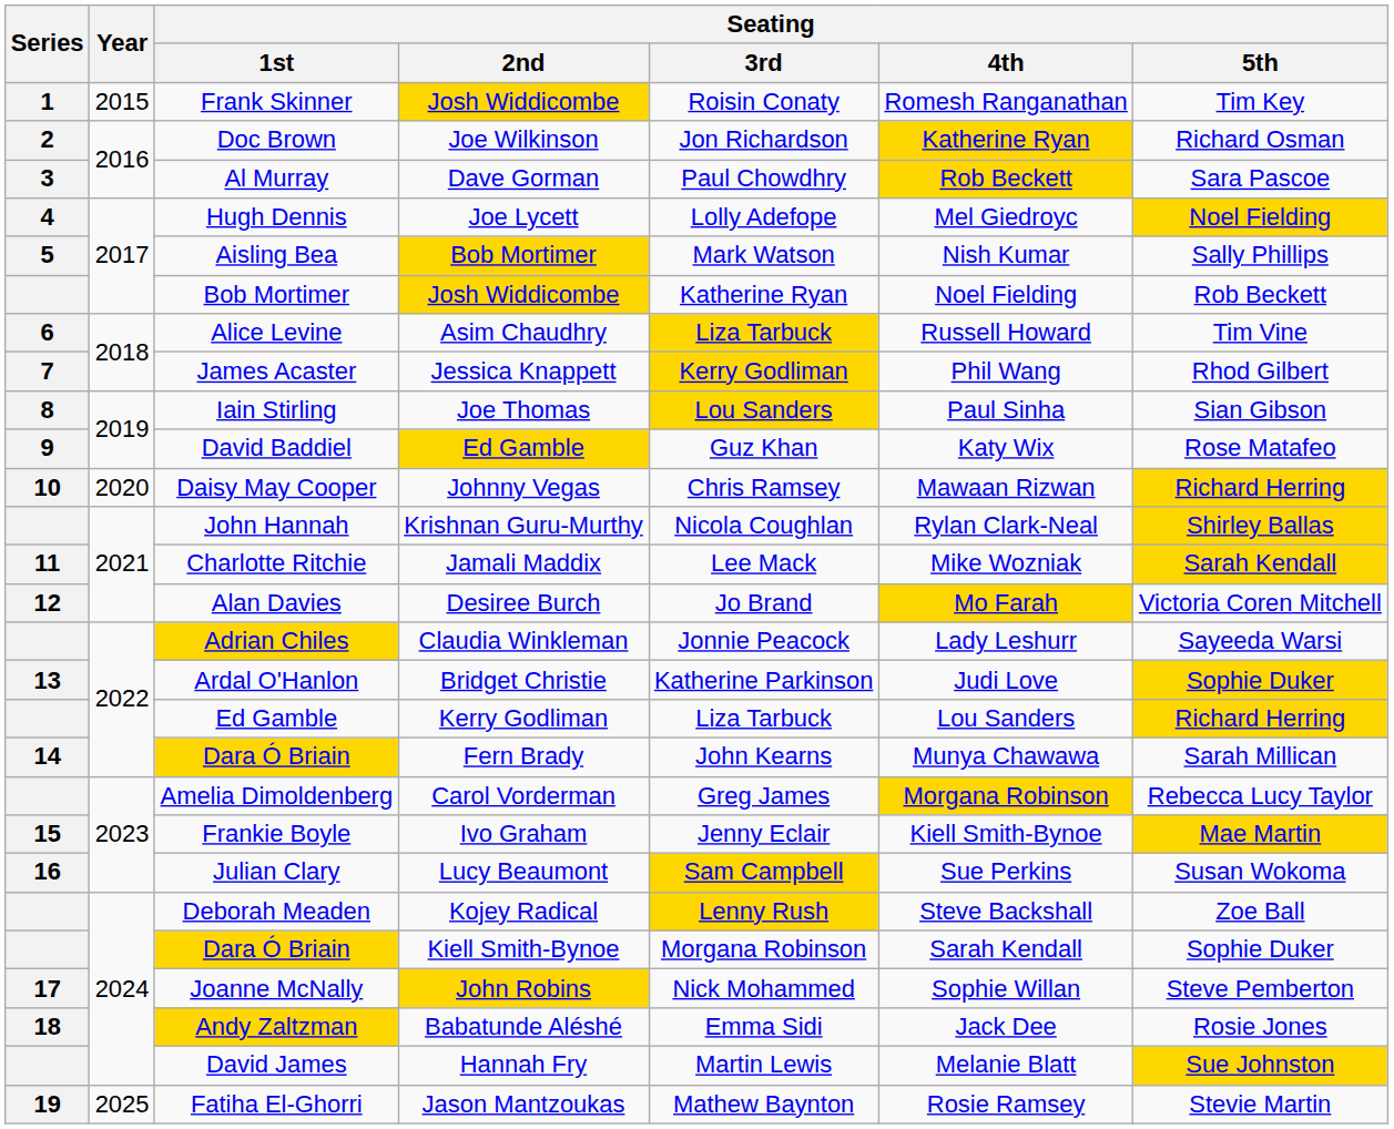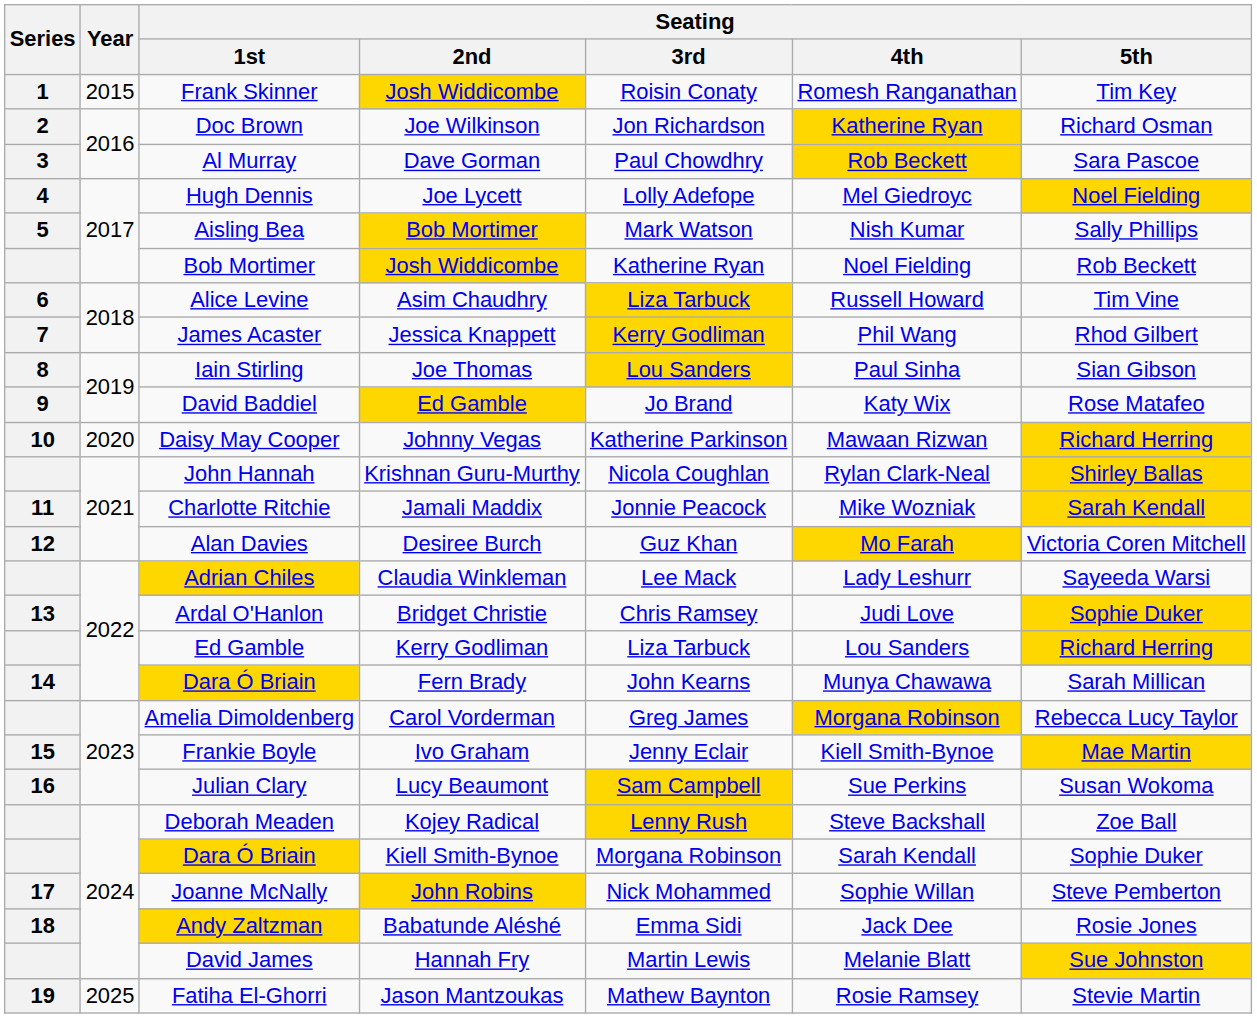David Baddiel | Seating / 3rd: Guz Khan -> Jo Brand
Daisy May Cooper | Seating / 3rd: Chris Ramsey -> Katherine Parkinson
Charlotte Ritchie | Seating / 3rd: Lee Mack -> Jonnie Peacock
Alan Davies | Seating / 3rd: Jo Brand -> Guz Khan
Adrian Chiles | Seating / 3rd: Jonnie Peacock -> Lee Mack
Ardal O'Hanlon | Seating / 3rd: Katherine Parkinson -> Chris Ramsey
